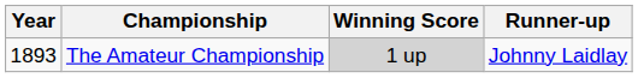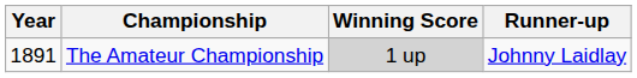The Amateur Championship | Year: 1893 -> 1891
